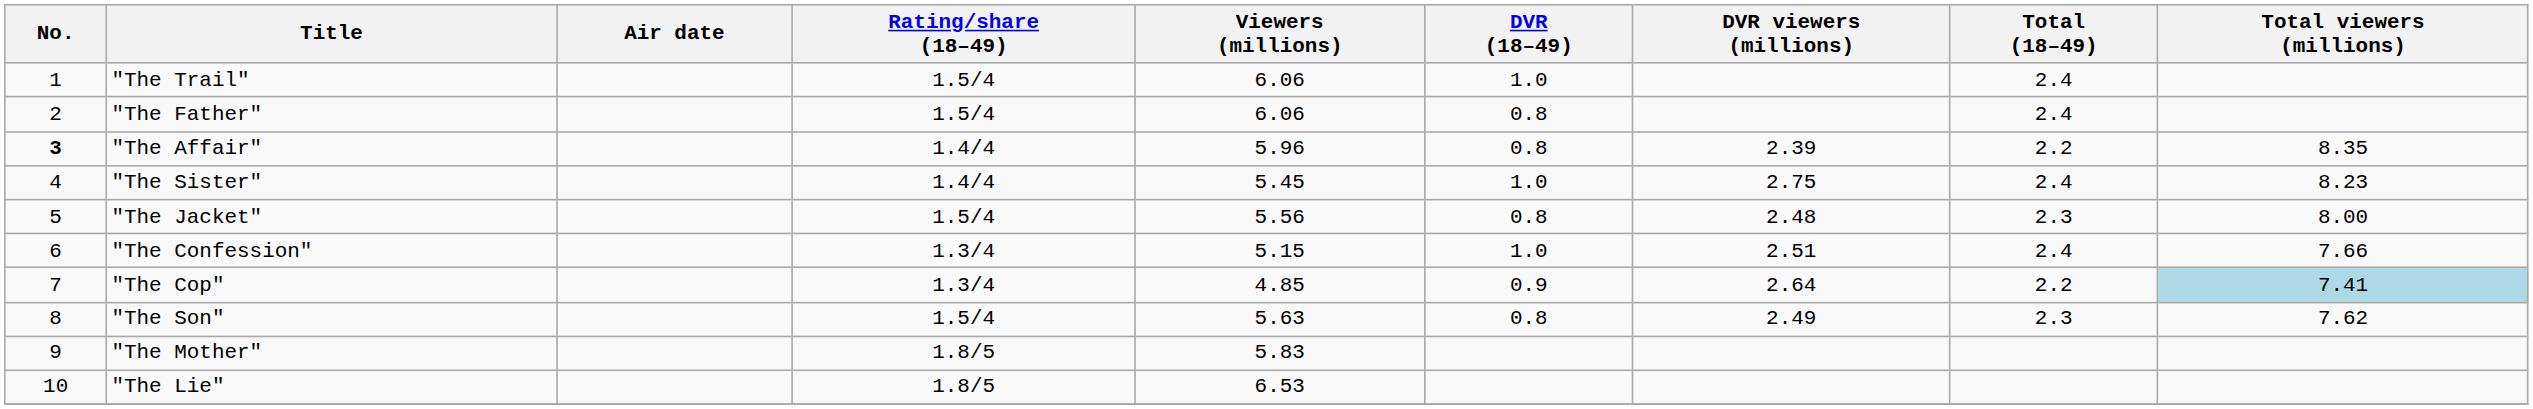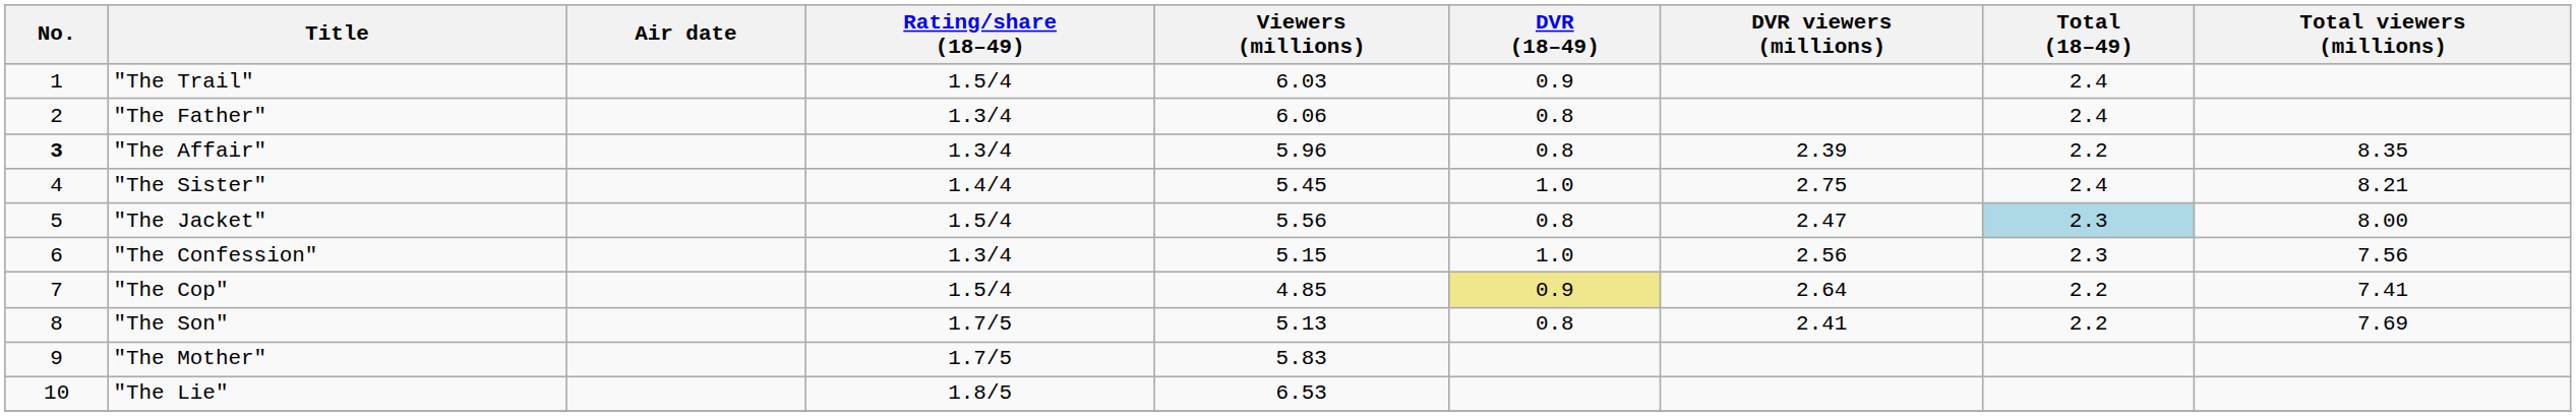"The Trail" | Viewers (millions): 6.06 -> 6.03
"The Trail" | DVR (18–49): 1.0 -> 0.9
"The Father" | Rating/share (18–49): 1.5/4 -> 1.3/4
"The Affair" | Rating/share (18–49): 1.4/4 -> 1.3/4
"The Sister" | Total viewers (millions): 8.23 -> 8.21
"The Jacket" | DVR viewers (millions): 2.48 -> 2.47
"The Jacket" | Total (18–49): no background -> lightblue background
"The Confession" | DVR viewers (millions): 2.51 -> 2.56
"The Confession" | Total (18–49): 2.4 -> 2.3
"The Confession" | Total viewers (millions): 7.66 -> 7.56
"The Cop" | Rating/share (18–49): 1.3/4 -> 1.5/4
"The Cop" | DVR (18–49): no background -> khaki background
"The Cop" | Total viewers (millions): lightblue background -> no background
"The Son" | Rating/share (18–49): 1.5/4 -> 1.7/5
"The Son" | Viewers (millions): 5.63 -> 5.13
"The Son" | DVR viewers (millions): 2.49 -> 2.41
"The Son" | Total (18–49): 2.3 -> 2.2
"The Son" | Total viewers (millions): 7.62 -> 7.69
"The Mother" | Rating/share (18–49): 1.8/5 -> 1.7/5
